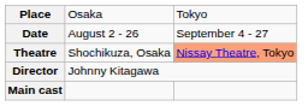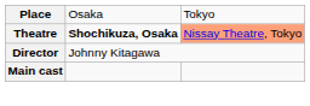- row: Date | August 2 - 26 | September 4 - 27
Theatre | column 2: normal -> bold
